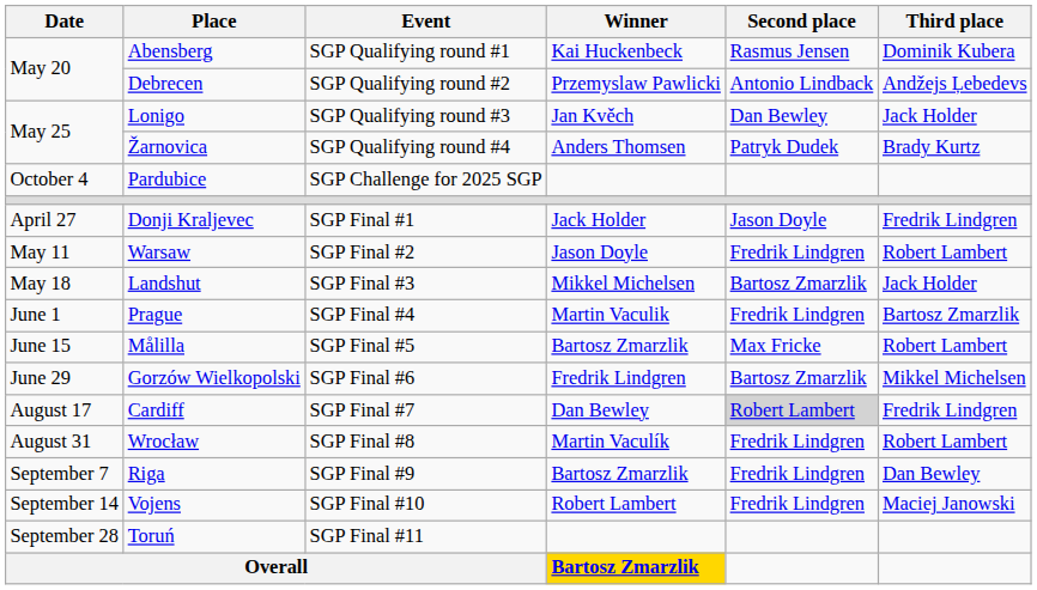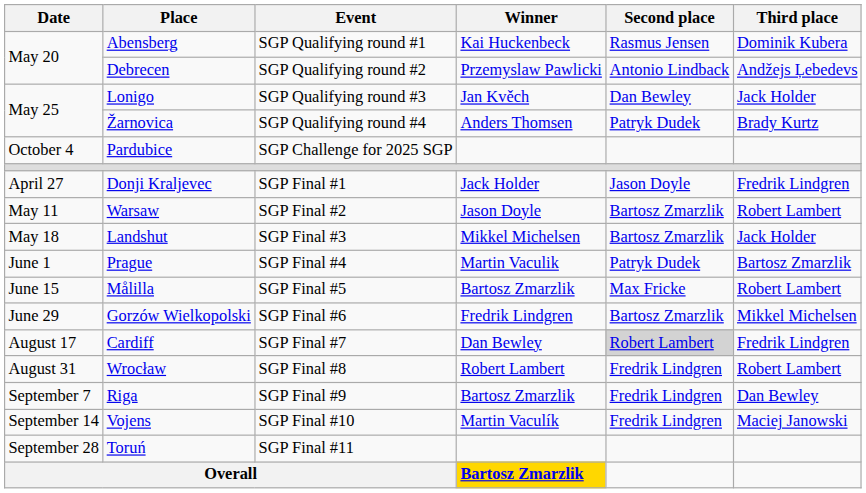Warsaw | Second place: Fredrik Lindgren -> Bartosz Zmarzlik
Prague | Second place: Fredrik Lindgren -> Patryk Dudek
Wrocław | Winner: Martin Vaculík -> Robert Lambert
Vojens | Winner: Robert Lambert -> Martin Vaculík
